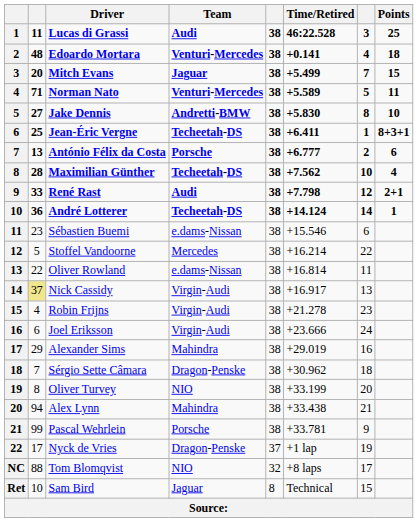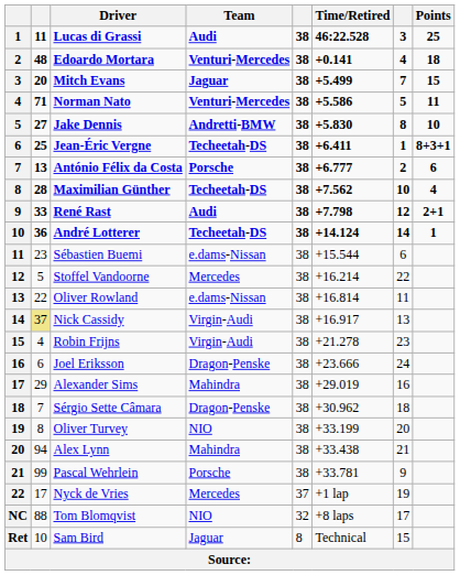Norman Nato | Time/Retired: +5.589 -> +5.586
Sébastien Buemi | Time/Retired: +15.546 -> +15.544
Joel Eriksson | Team: Virgin-Audi -> Dragon-Penske
Nyck de Vries | Team: Dragon-Penske -> Mercedes
